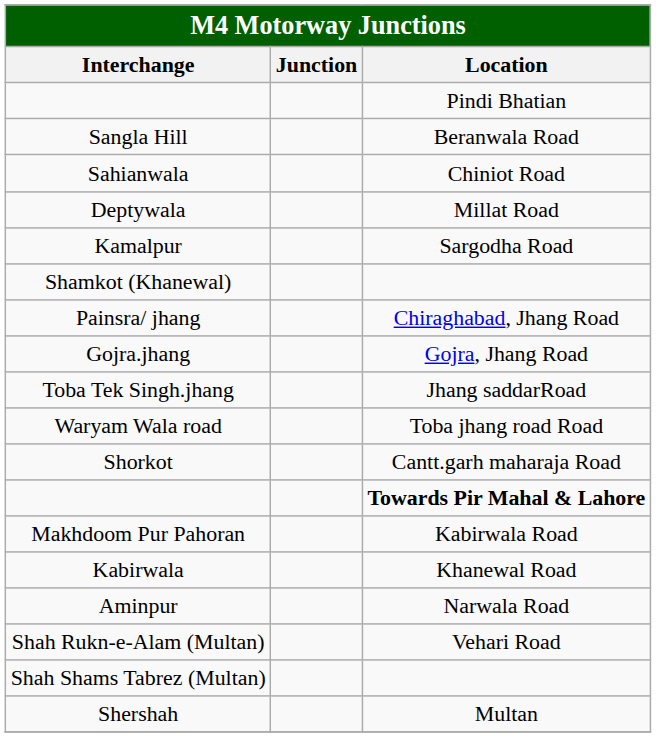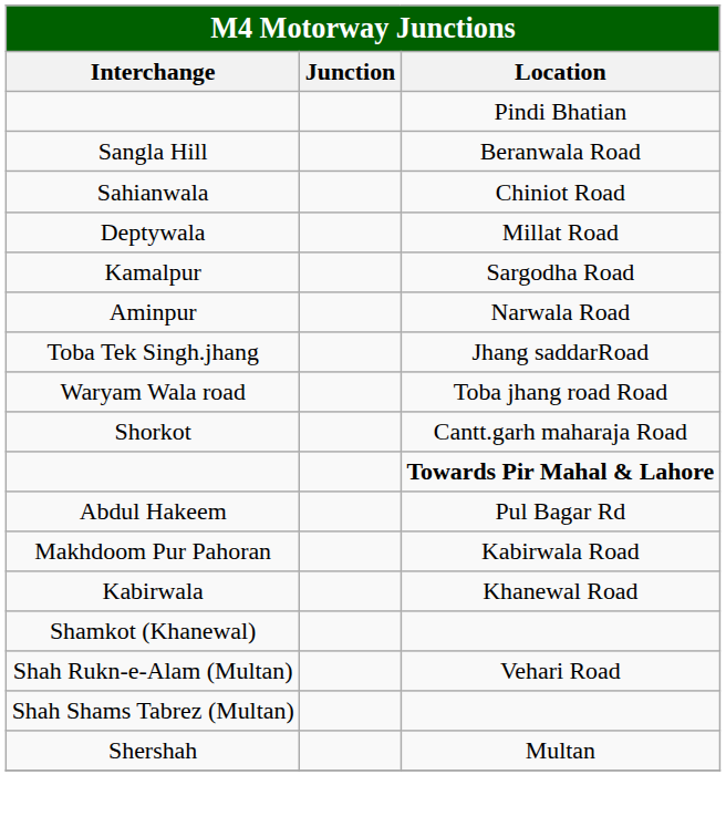rows swapped: Aminpur <-> Shamkot (Khanewal)
- row: Painsra/ jhang | Chiraghabad, Jhang Road
- row: Gojra.jhang | Gojra, Jhang Road
+ row: Abdul Hakeem | Pul Bagar Rd
